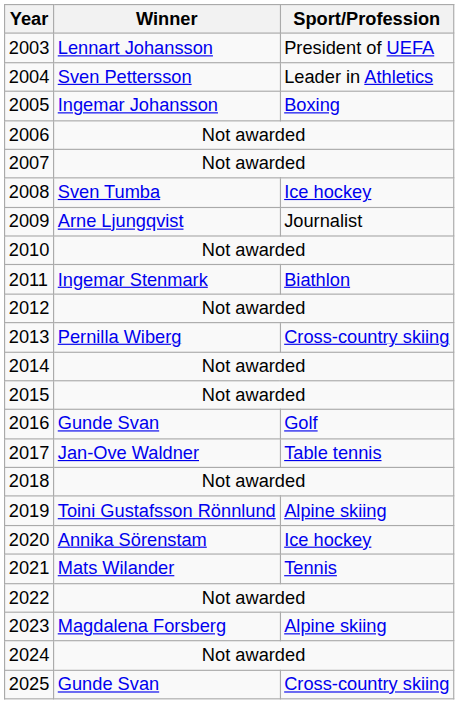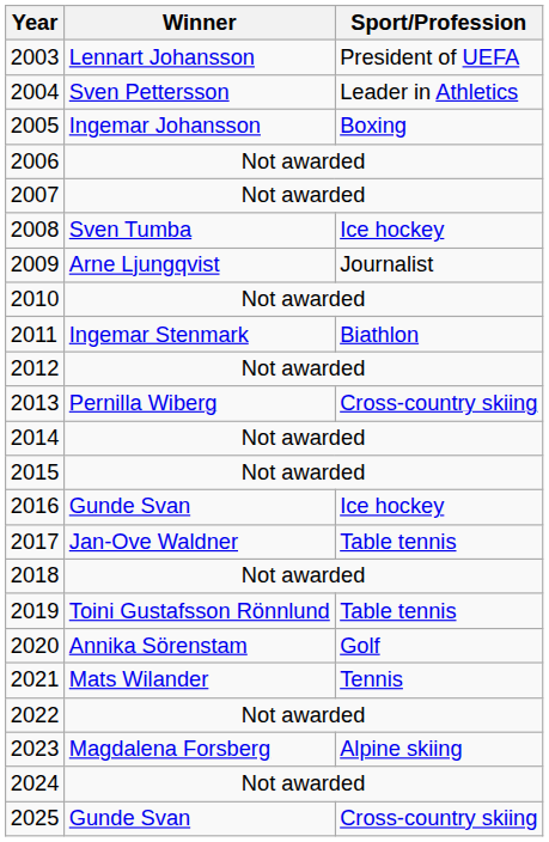2016 | Sport/Profession: Golf -> Ice hockey
2019 | Sport/Profession: Alpine skiing -> Table tennis
2020 | Sport/Profession: Ice hockey -> Golf
